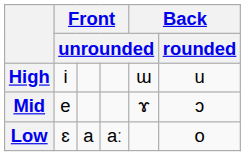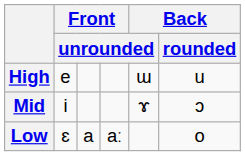High | column 2: i -> e
Mid | column 2: e -> i
